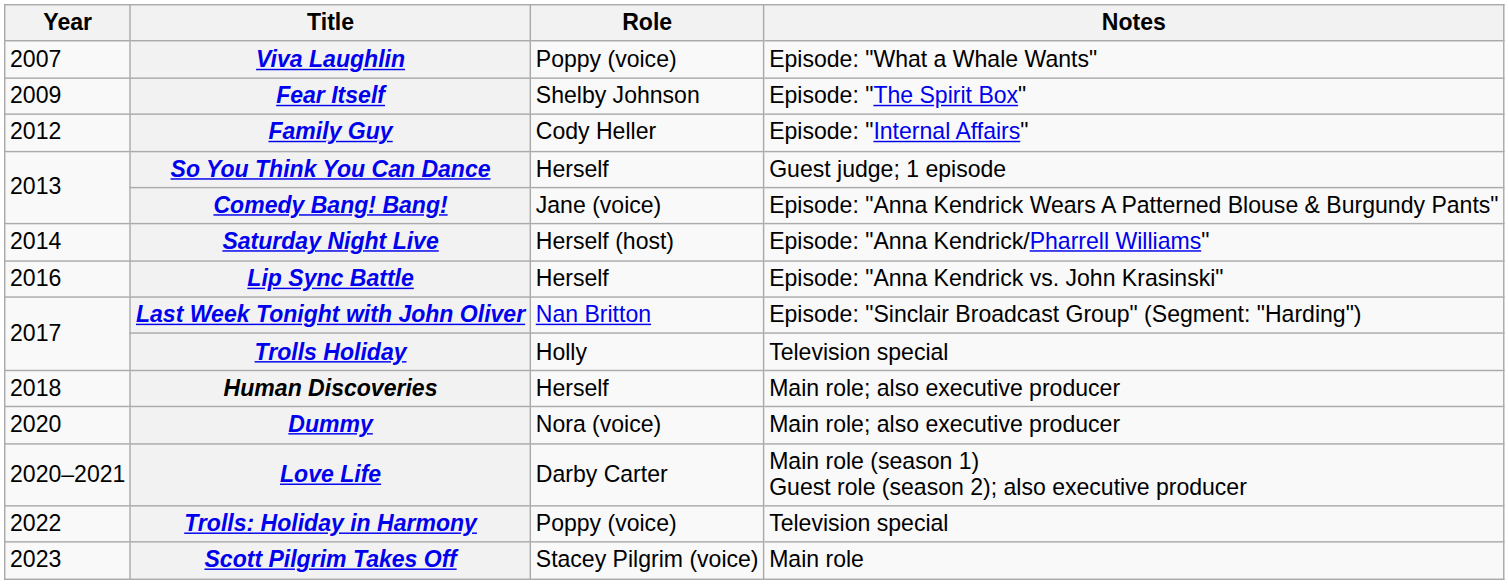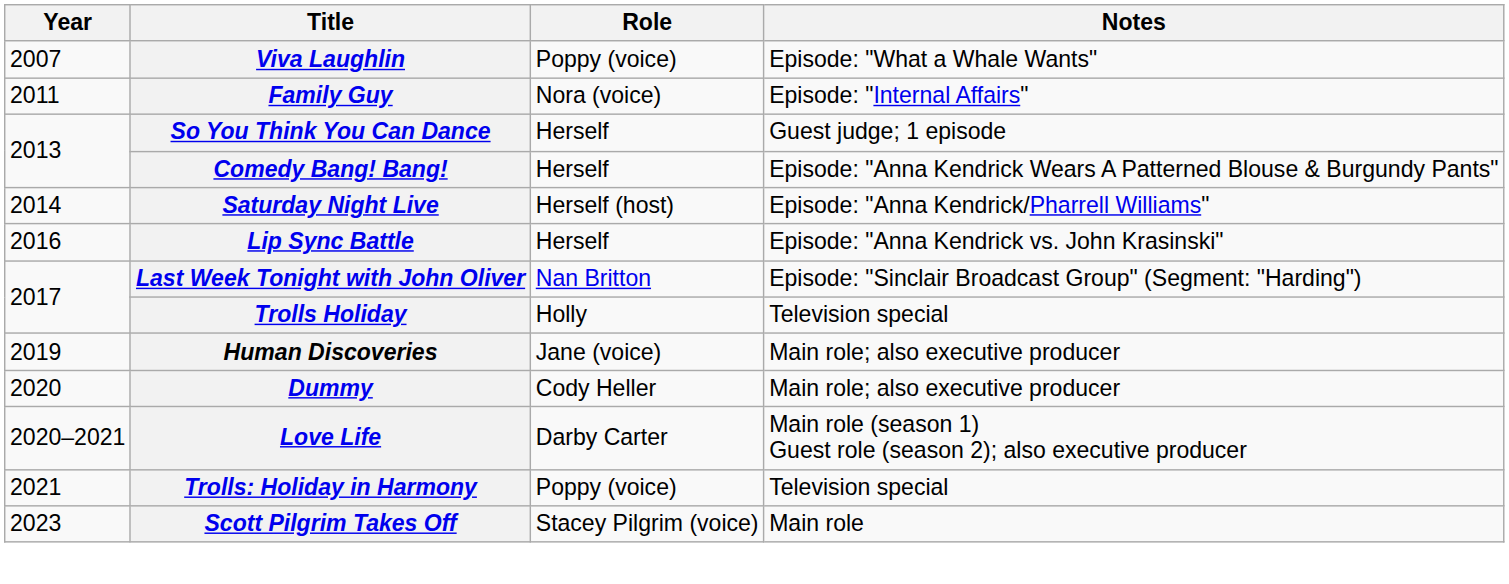- row: 2009 | Fear Itself | Shelby Johnson | Episode: "The Spirit Box"
Family Guy | Year: 2012 -> 2011
Family Guy | Role: Cody Heller -> Nora (voice)
Comedy Bang! Bang! | Role: Jane (voice) -> Herself
Human Discoveries | Year: 2018 -> 2019
Human Discoveries | Role: Herself -> Jane (voice)
Dummy | Role: Nora (voice) -> Cody Heller
Trolls: Holiday in Harmony | Year: 2022 -> 2021
